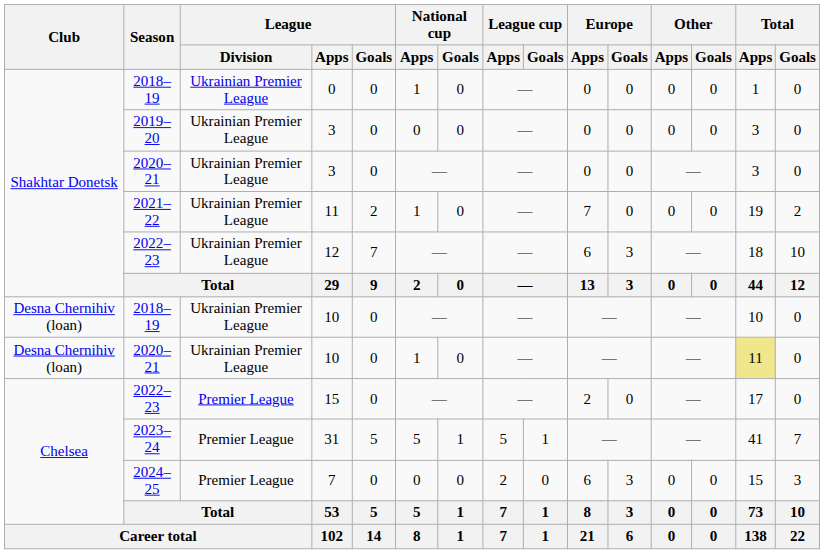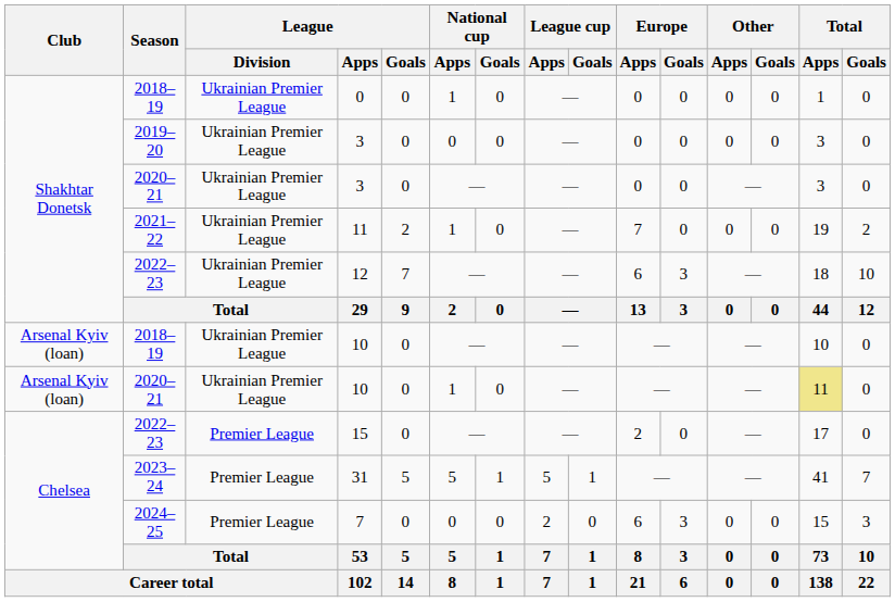2018–19 / 10 | Club: Desna Chernihiv (loan) -> Arsenal Kyiv (loan)
2020–21 / 10 | Club: Desna Chernihiv (loan) -> Arsenal Kyiv (loan)
